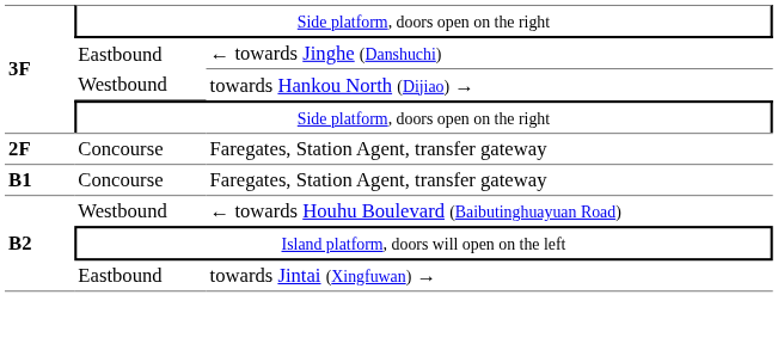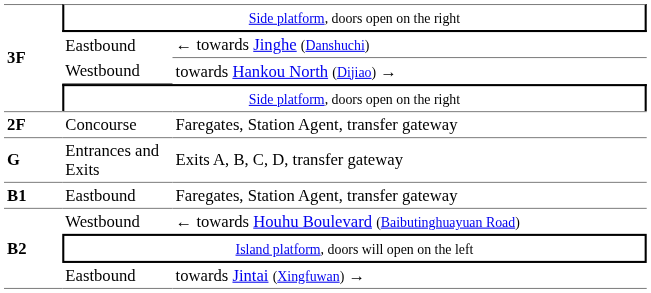+ row: G | Entrances and Exits | Exits A, B, C, D, transfer gateway
B1 / Faregates, Station Agent, transfer gateway | column 2: Concourse -> Eastbound
